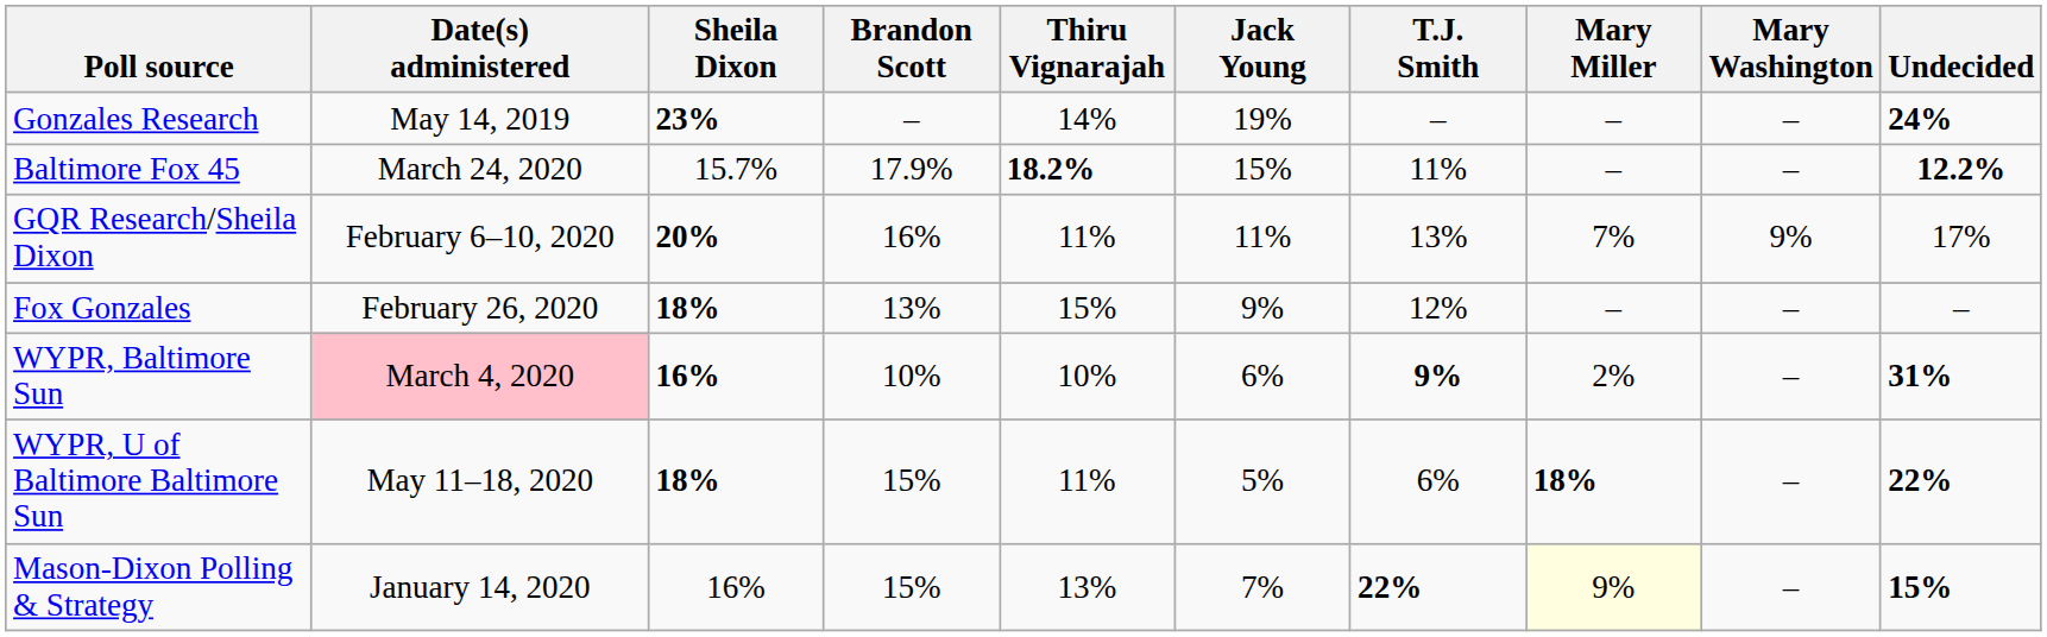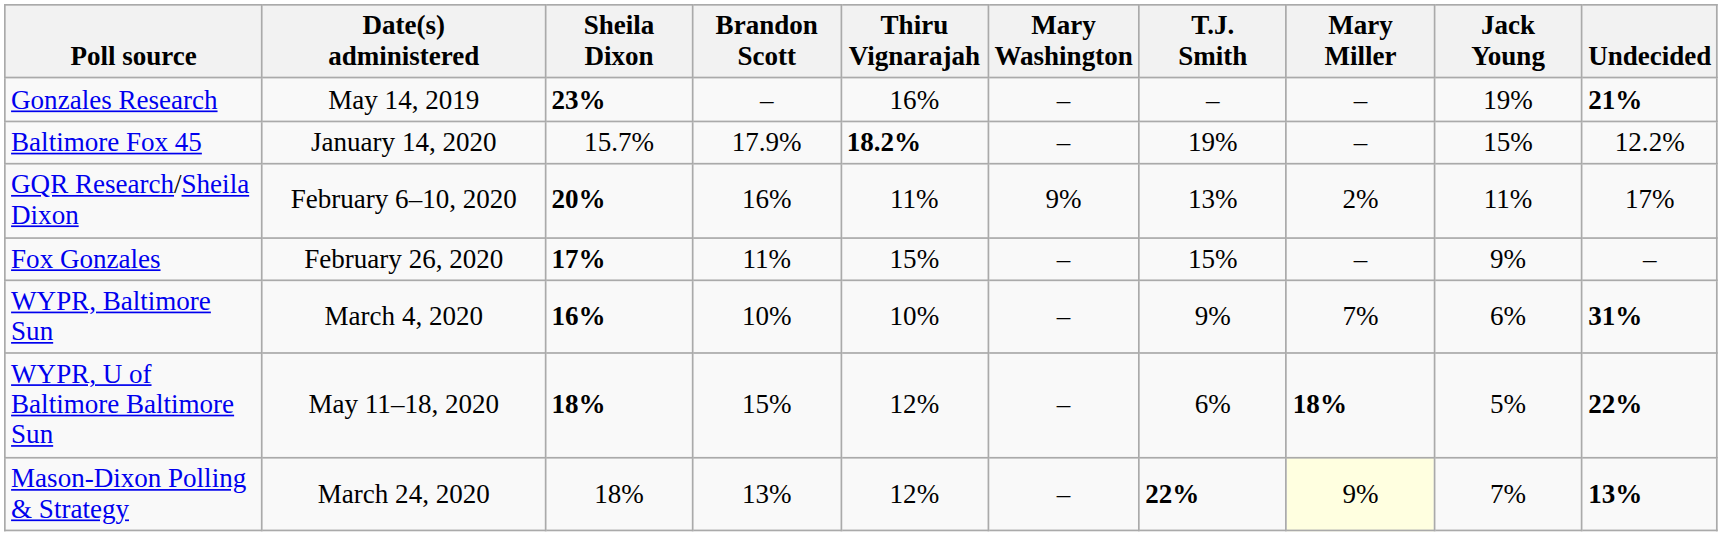columns swapped: Jack Young <-> Mary Washington
Gonzales Research | Thiru Vignarajah: 14% -> 16%
Gonzales Research | Undecided: 24% -> 21%
Baltimore Fox 45 | Date(s) administered: March 24, 2020 -> January 14, 2020
Baltimore Fox 45 | T.J. Smith: 11% -> 19%
Baltimore Fox 45 | Undecided: bold -> normal
GQR Research/Sheila Dixon | Mary Miller: 7% -> 2%
Fox Gonzales | Sheila Dixon: 18% -> 17%
Fox Gonzales | Brandon Scott: 13% -> 11%
Fox Gonzales | T.J. Smith: 12% -> 15%
WYPR, Baltimore Sun | Date(s) administered: pink background -> no background
WYPR, Baltimore Sun | T.J. Smith: bold -> normal
WYPR, Baltimore Sun | Mary Miller: 2% -> 7%
WYPR, U of Baltimore Baltimore Sun | Thiru Vignarajah: 11% -> 12%
Mason-Dixon Polling & Strategy | Date(s) administered: January 14, 2020 -> March 24, 2020
Mason-Dixon Polling & Strategy | Sheila Dixon: 16% -> 18%
Mason-Dixon Polling & Strategy | Brandon Scott: 15% -> 13%
Mason-Dixon Polling & Strategy | Thiru Vignarajah: 13% -> 12%
Mason-Dixon Polling & Strategy | Undecided: 15% -> 13%
